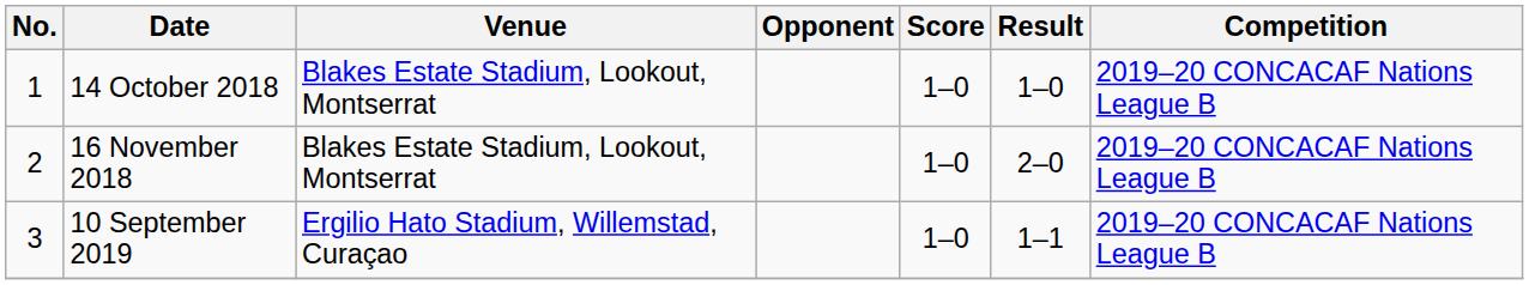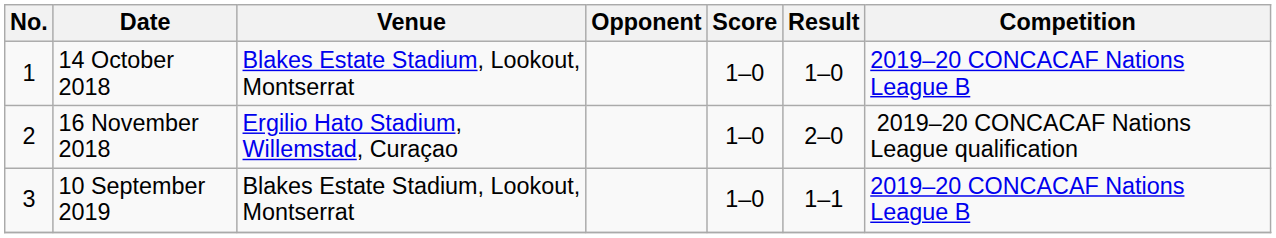16 November 2018 | Venue: Blakes Estate Stadium, Lookout, Montserrat -> Ergilio Hato Stadium, Willemstad, Curaçao
16 November 2018 | Competition: 2019–20 CONCACAF Nations League B -> 2019–20 CONCACAF Nations League qualification
10 September 2019 | Venue: Ergilio Hato Stadium, Willemstad, Curaçao -> Blakes Estate Stadium, Lookout, Montserrat
